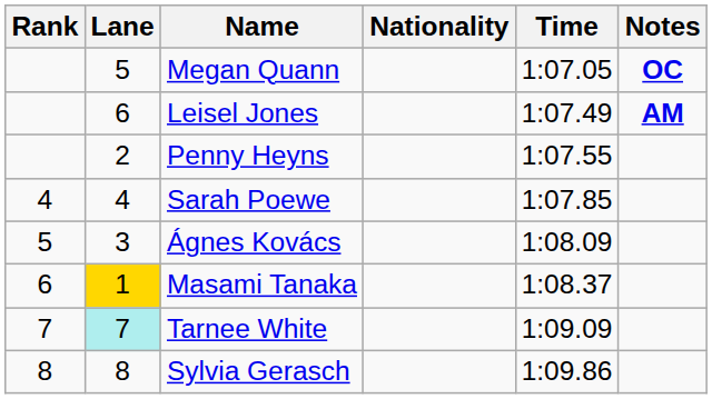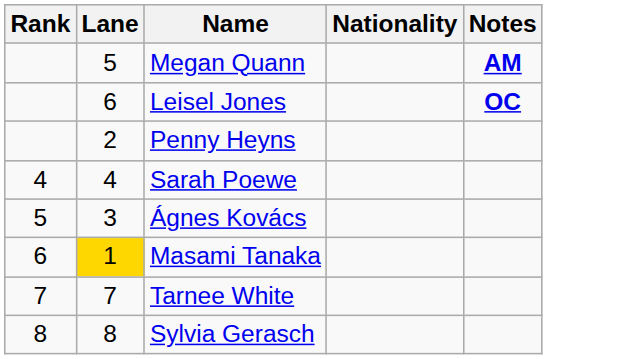- column: Time | 1:07.05 | 1:07.49 | 1:07.55 | 1:07.85 | 1:08.09 | 1:08.37 | 1:09.09 | 1:09.86
Megan Quann | Notes: OC -> AM
Leisel Jones | Notes: AM -> OC
Tarnee White | Lane: paleturquoise background -> no background
